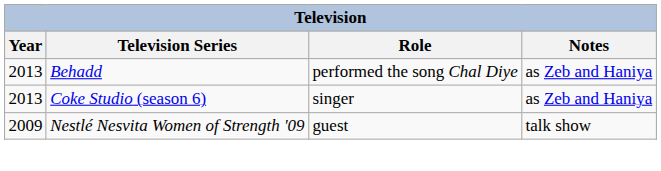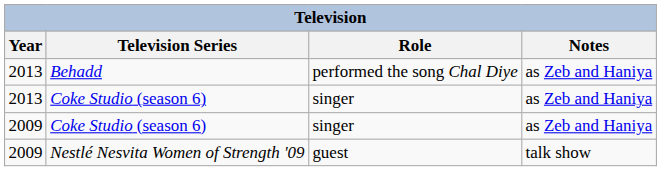+ row: 2009 | Coke Studio (season 6) | singer | as Zeb and Haniya
